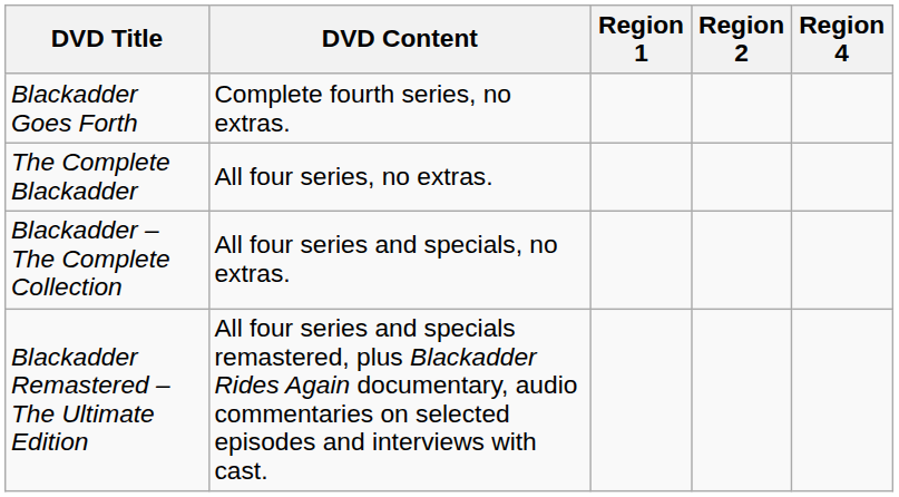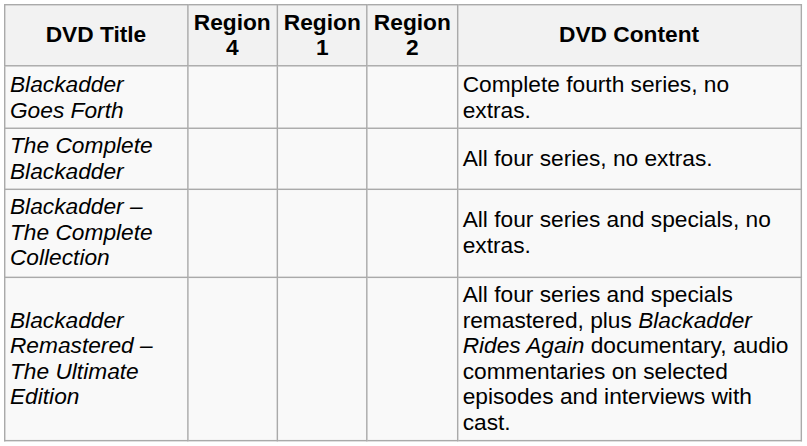columns swapped: DVD Content <-> Region 4
